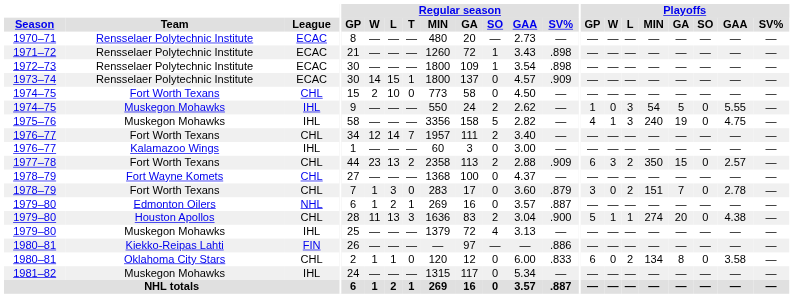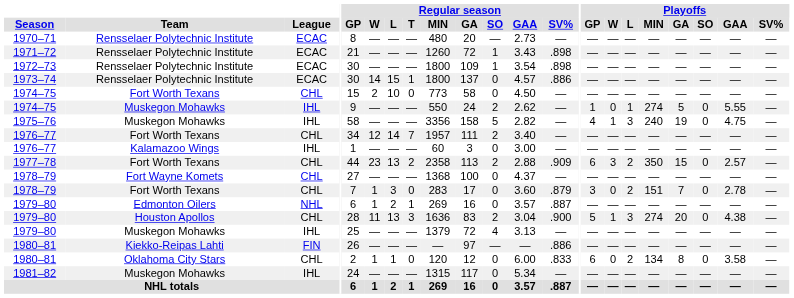1973–74 | Regular season / SV%: .909 -> .886
1974–75 / Muskegon Mohawks | Playoffs / L: 3 -> 1
1974–75 / Muskegon Mohawks | Playoffs / MIN: 54 -> 274
1979–80 / Houston Apollos | Playoffs / L: 1 -> 3
